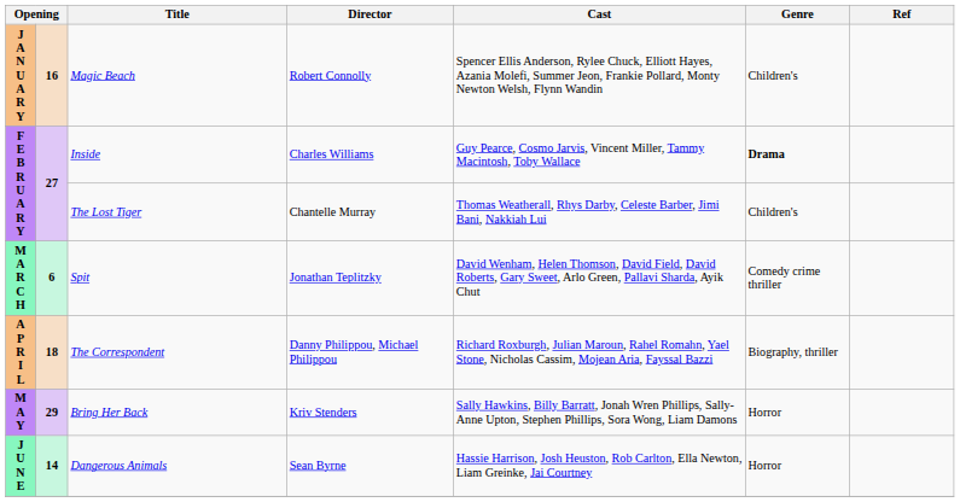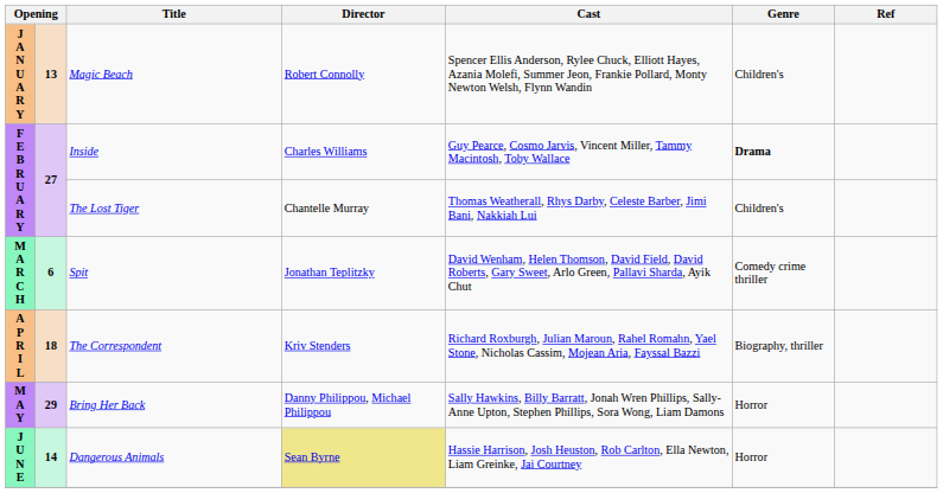Magic Beach | column 2: 16 -> 13
The Correspondent | Director: Danny Philippou, Michael Philippou -> Kriv Stenders
Bring Her Back | Director: Kriv Stenders -> Danny Philippou, Michael Philippou
Dangerous Animals | Director: no background -> khaki background
